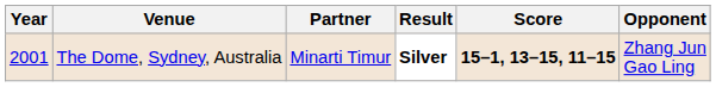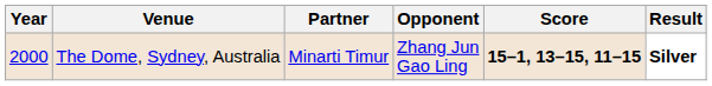columns swapped: Opponent <-> Result
The Dome, Sydney, Australia | Year: 2001 -> 2000
